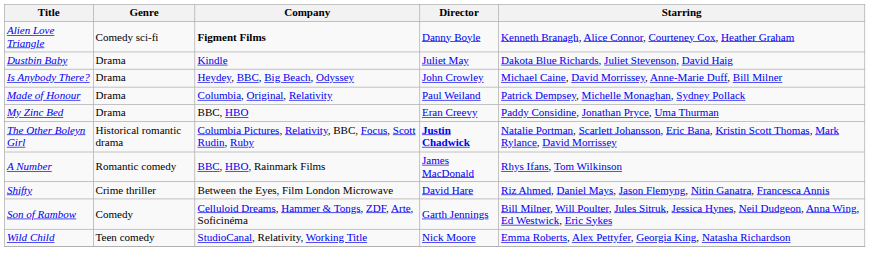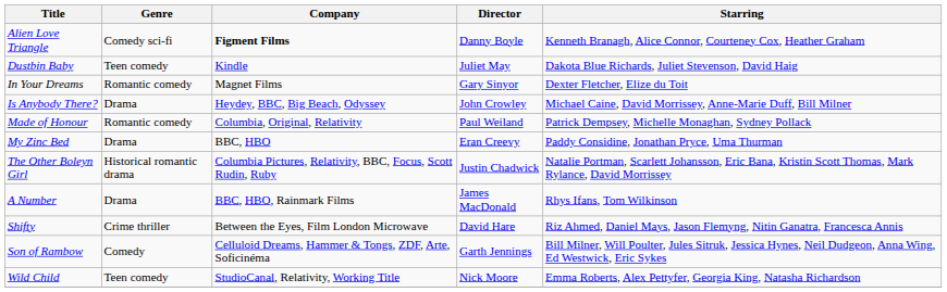Dustbin Baby | Genre: Drama -> Teen comedy
+ row: In Your Dreams | Romantic comedy | Magnet Films | Gary Sinyor | Dexter Fletcher, Elize du Toit
Made of Honour | Genre: Drama -> Romantic comedy
The Other Boleyn Girl | Director: bold -> normal
A Number | Genre: Romantic comedy -> Drama
